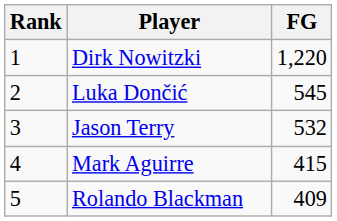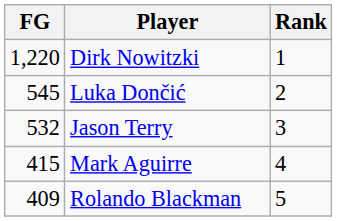columns swapped: Rank <-> FG
